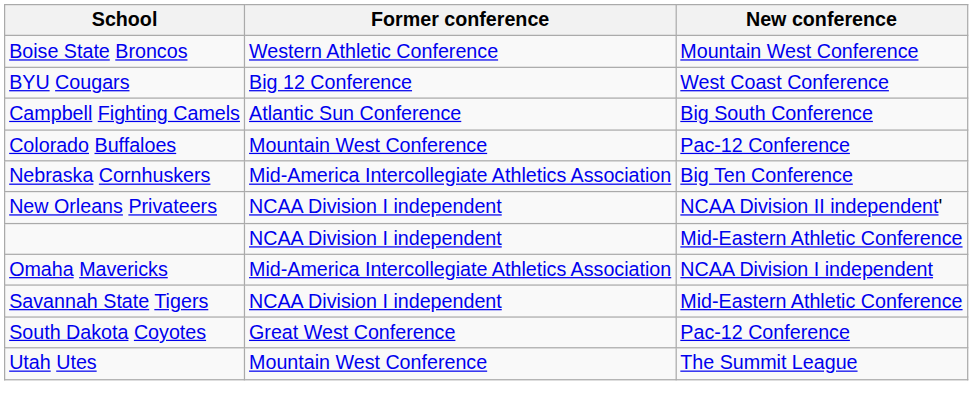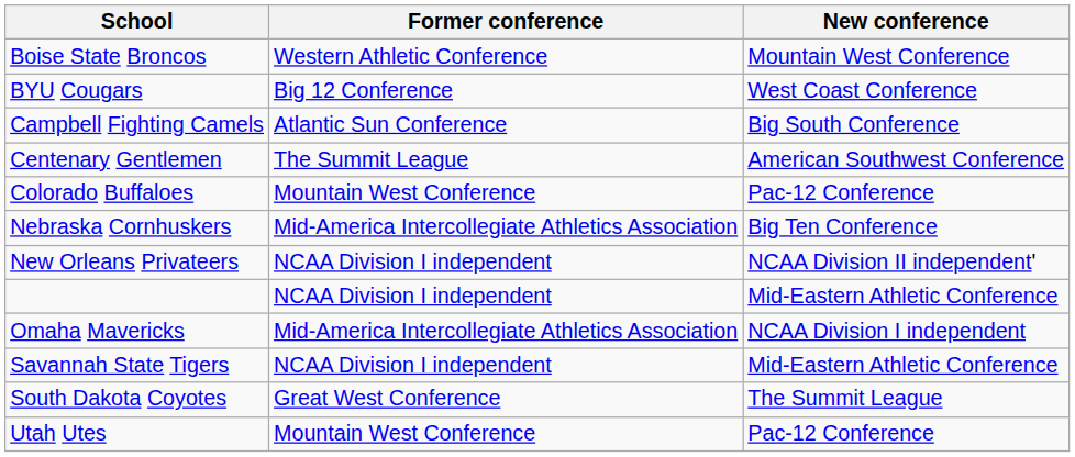+ row: Centenary Gentlemen | The Summit League | American Southwest Conference
South Dakota Coyotes | New conference: Pac-12 Conference -> The Summit League
Utah Utes | New conference: The Summit League -> Pac-12 Conference
